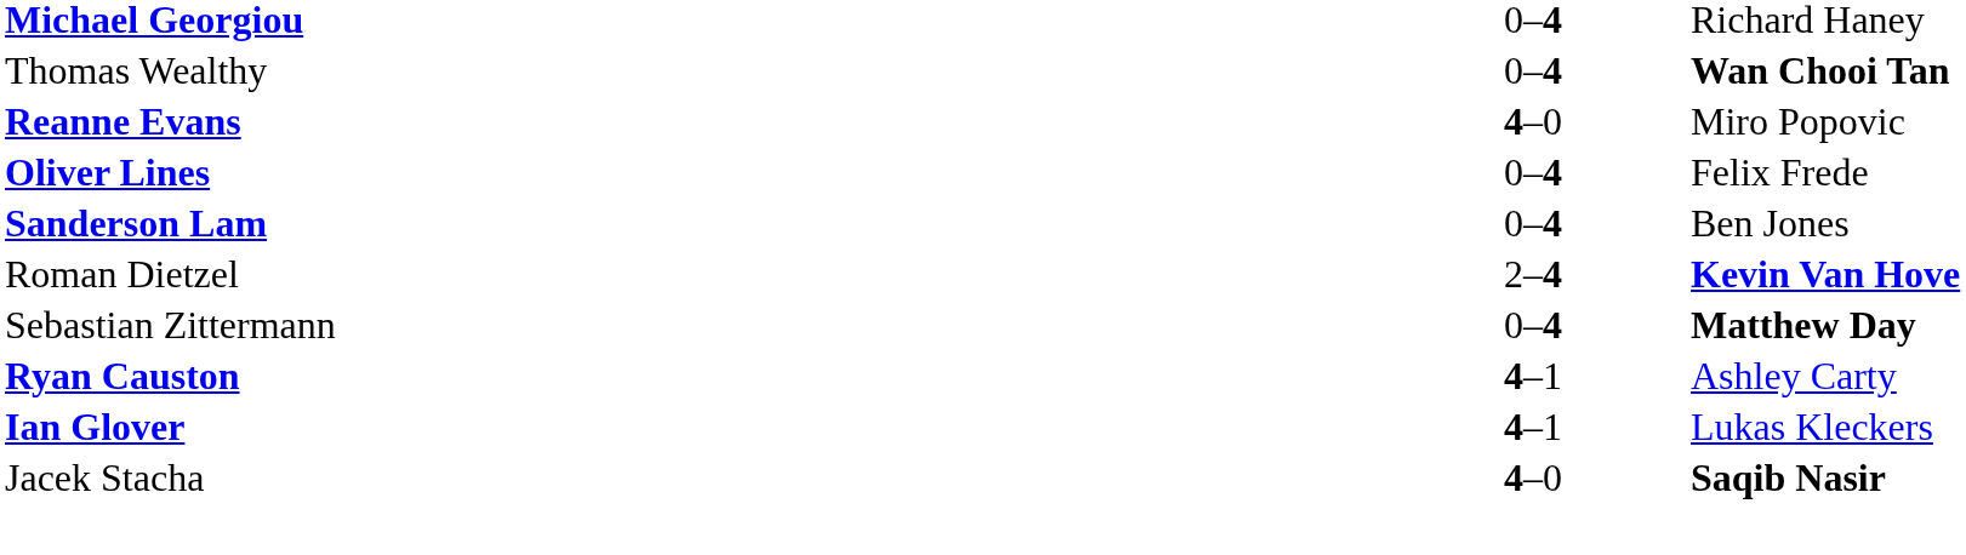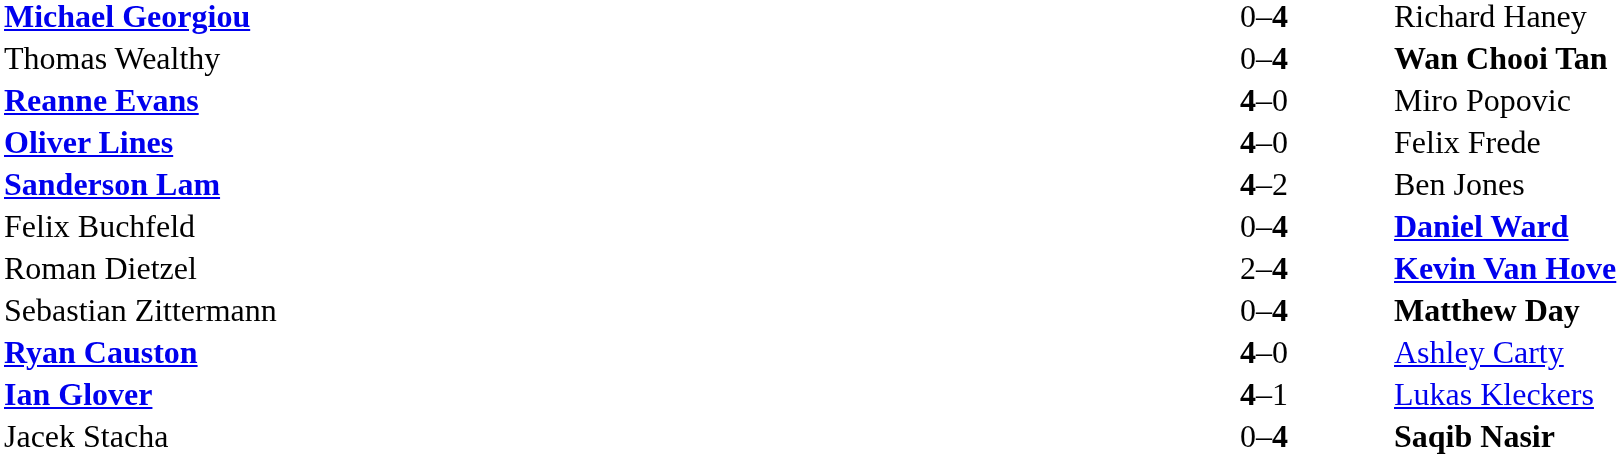Oliver Lines | column 2: 0–4 -> 4–0
Sanderson Lam | column 2: 0–4 -> 4–2
+ row: Felix Buchfeld | 0–4 | Daniel Ward
Ryan Causton | column 2: 4–1 -> 4–0
Jacek Stacha | column 2: 4–0 -> 0–4
